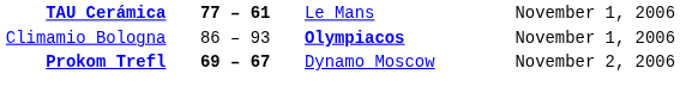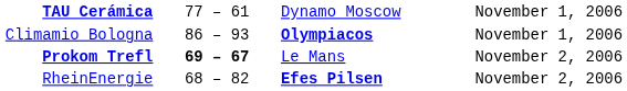TAU Cerámica | column 2: bold -> normal
TAU Cerámica | column 3: Le Mans -> Dynamo Moscow
Prokom Trefl | column 3: Dynamo Moscow -> Le Mans
+ row: RheinEnergie | 68 – 82 | Efes Pilsen | November 2, 2006
